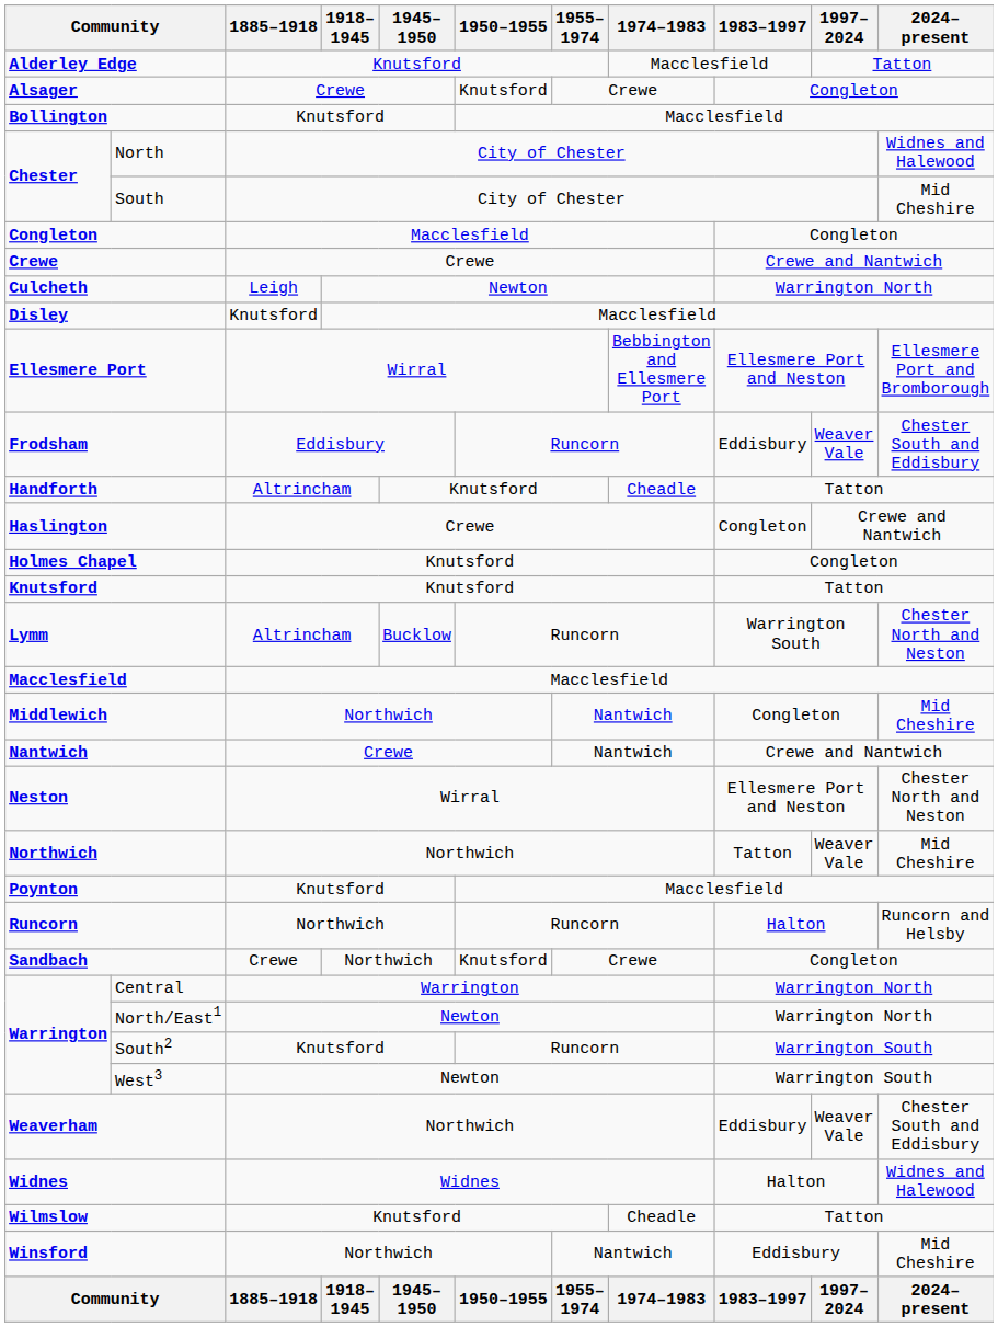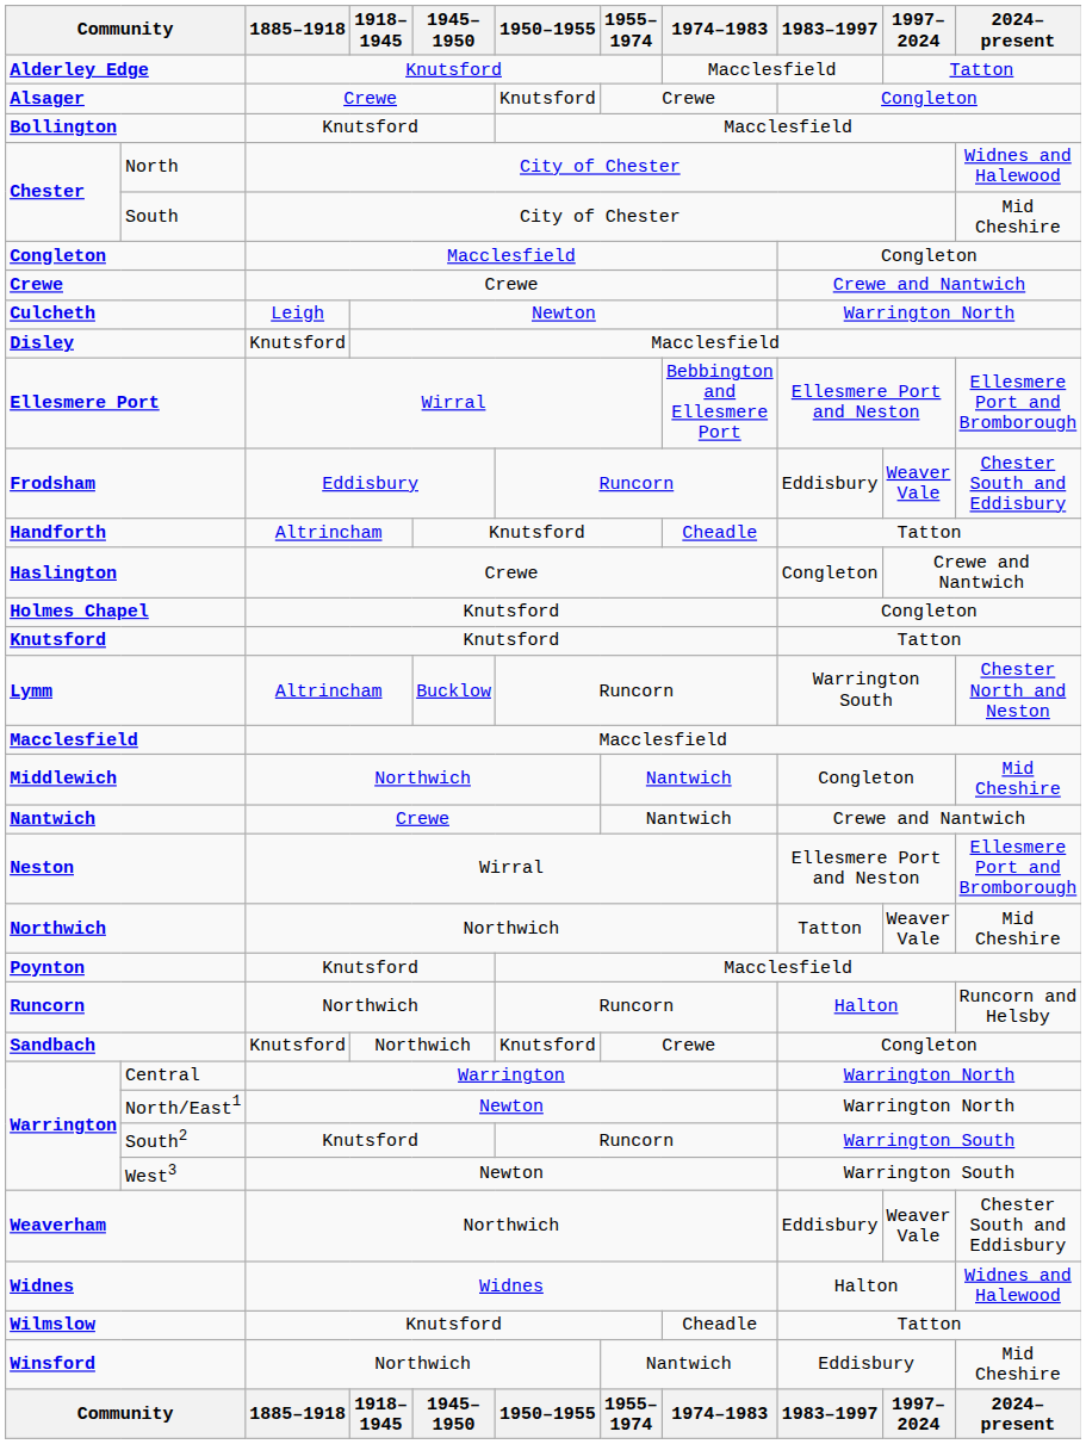Neston | 2024–present: Chester North and Neston -> Ellesmere Port and Bromborough
Sandbach | 1885–1918: Crewe -> Knutsford
